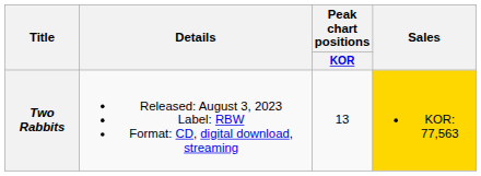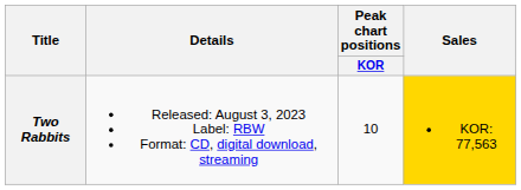Two Rabbits | Peak chart positions / KOR: 13 -> 10
